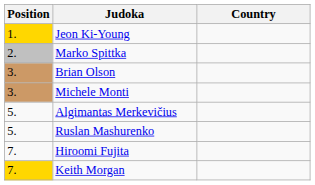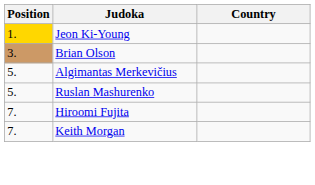- row: 2. | Marko Spittka
- row: 3. | Michele Monti
Keith Morgan | Position: gold background -> no background
